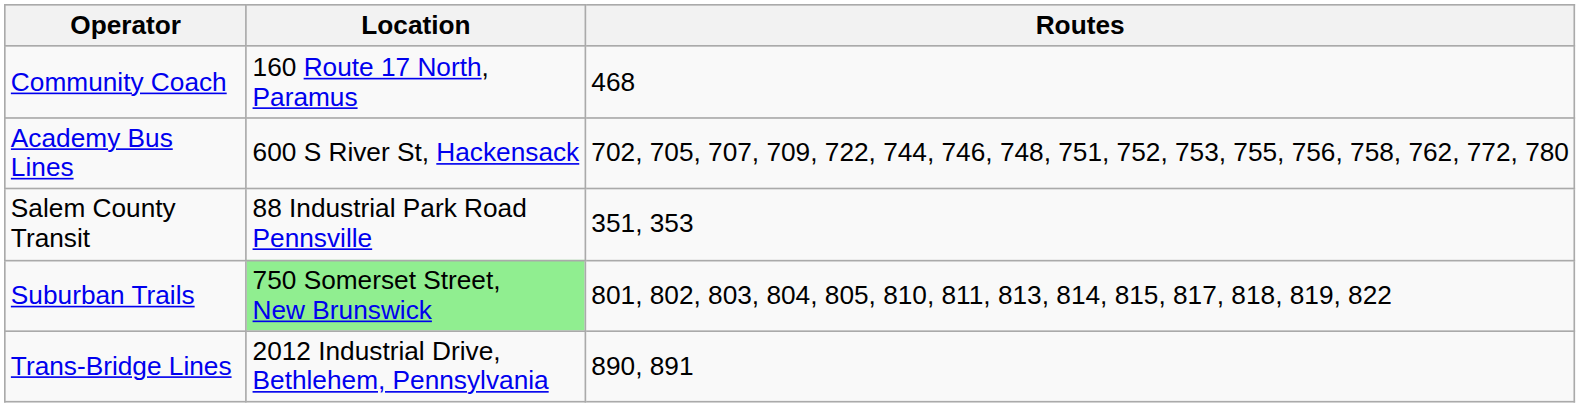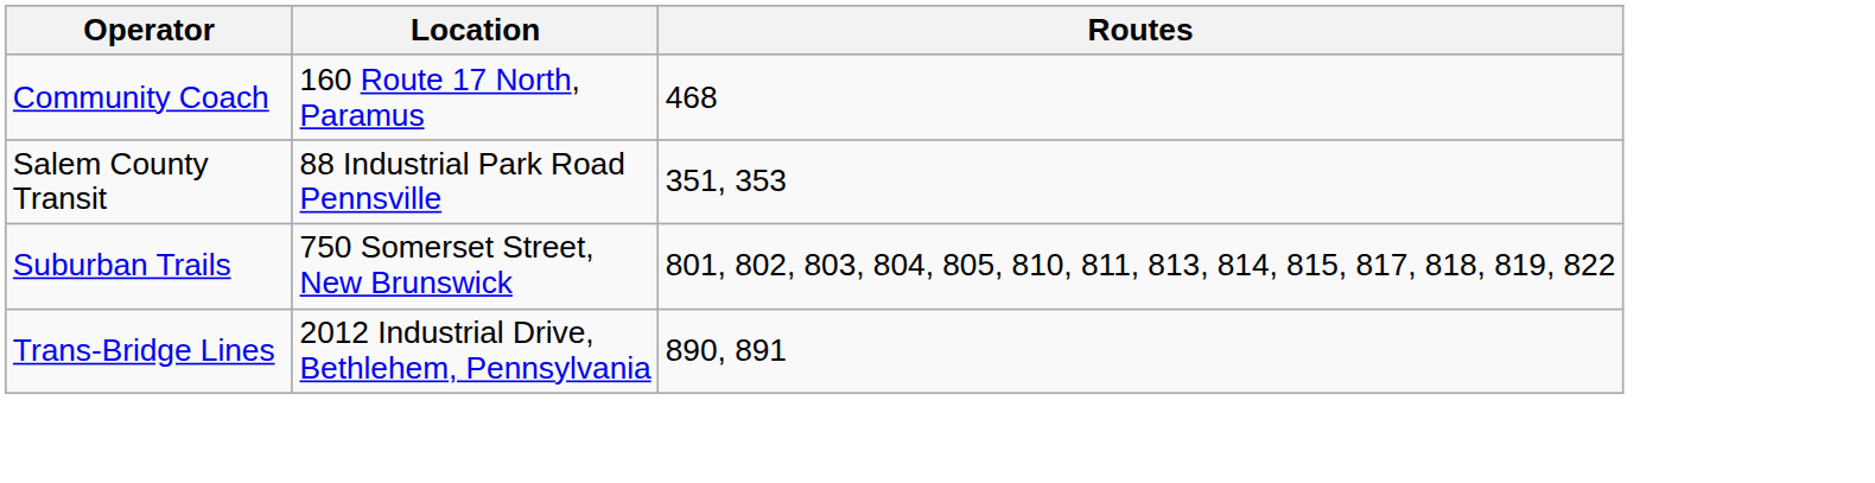- row: Academy Bus Lines | 600 S River St, Hackensack | 702, 705, 707, 709, 722, 744, 746, 748, 751, 752, 753, 755, 756, 758, 762, 772, 780
Suburban Trails | Location: lightgreen background -> no background
